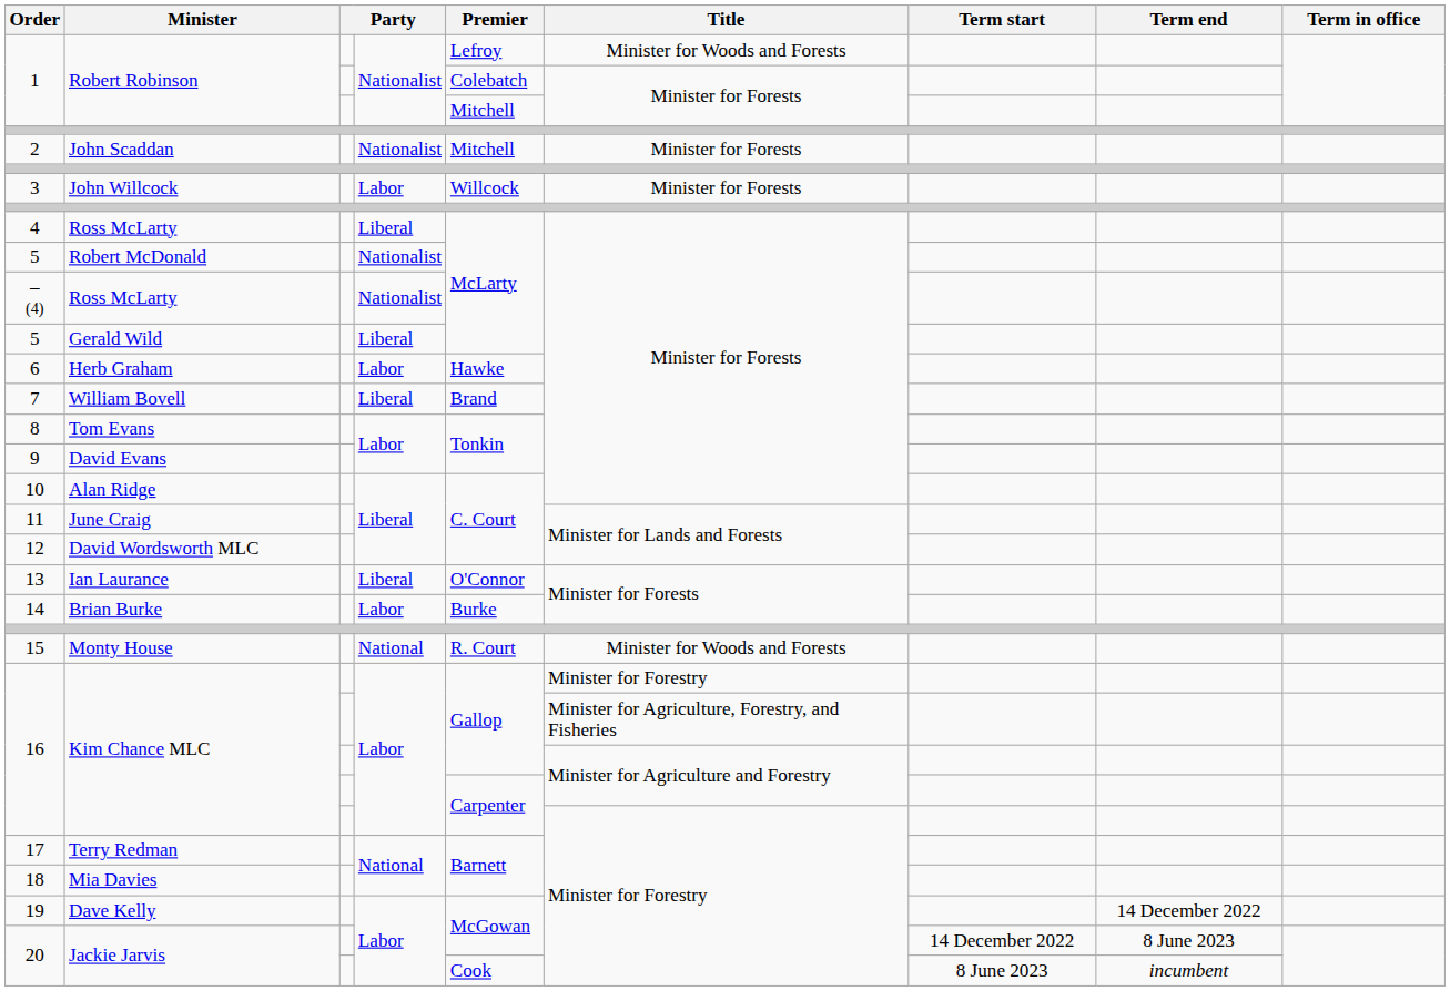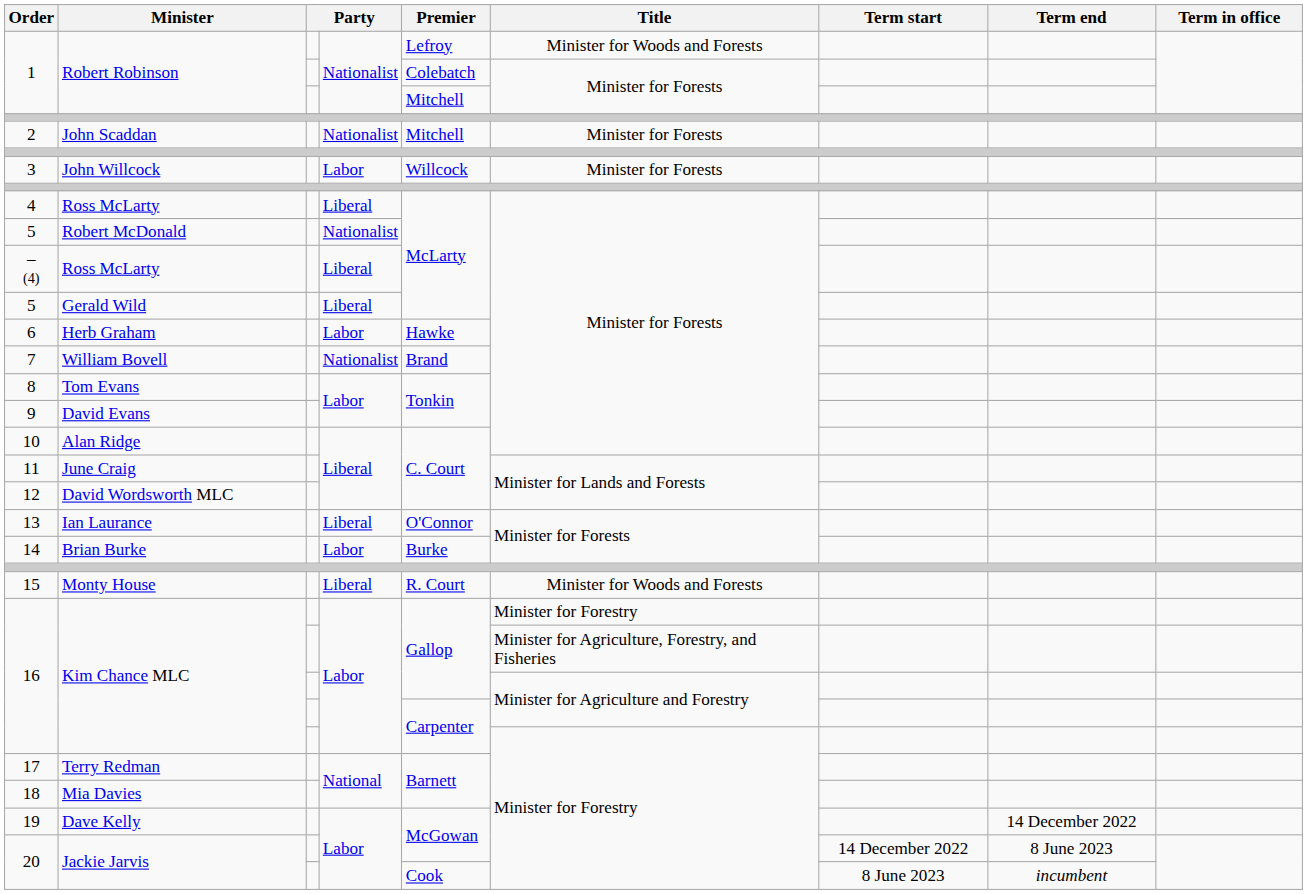– (4) | column 4: Nationalist -> Liberal
7 | column 4: Liberal -> Nationalist
15 | column 4: National -> Liberal
